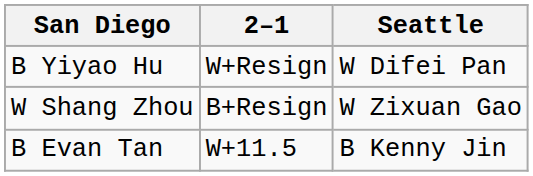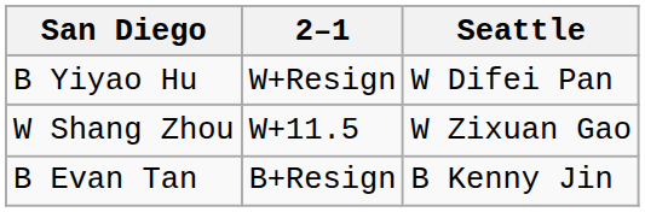W Shang Zhou | 2–1: B+Resign -> W+11.5
B Evan Tan | 2–1: W+11.5 -> B+Resign
